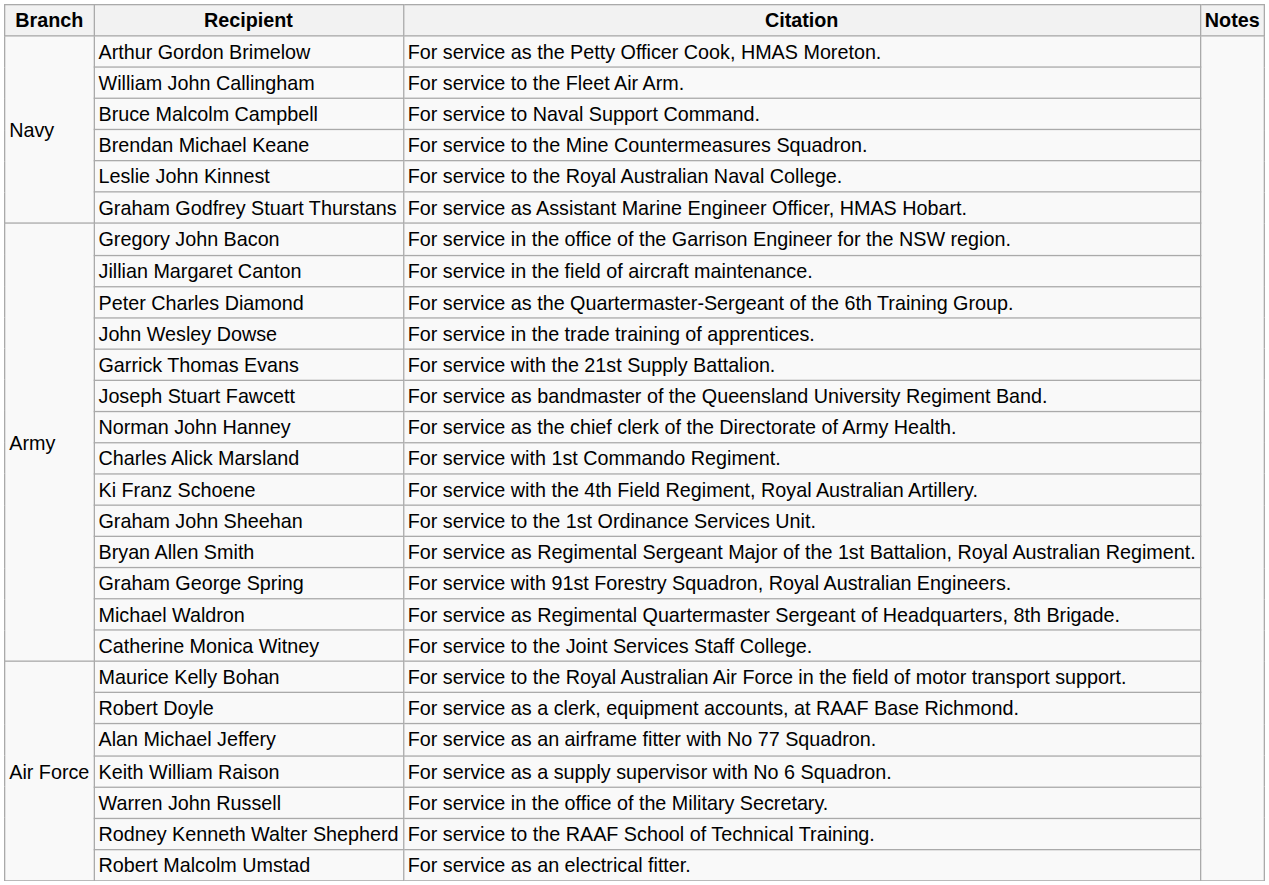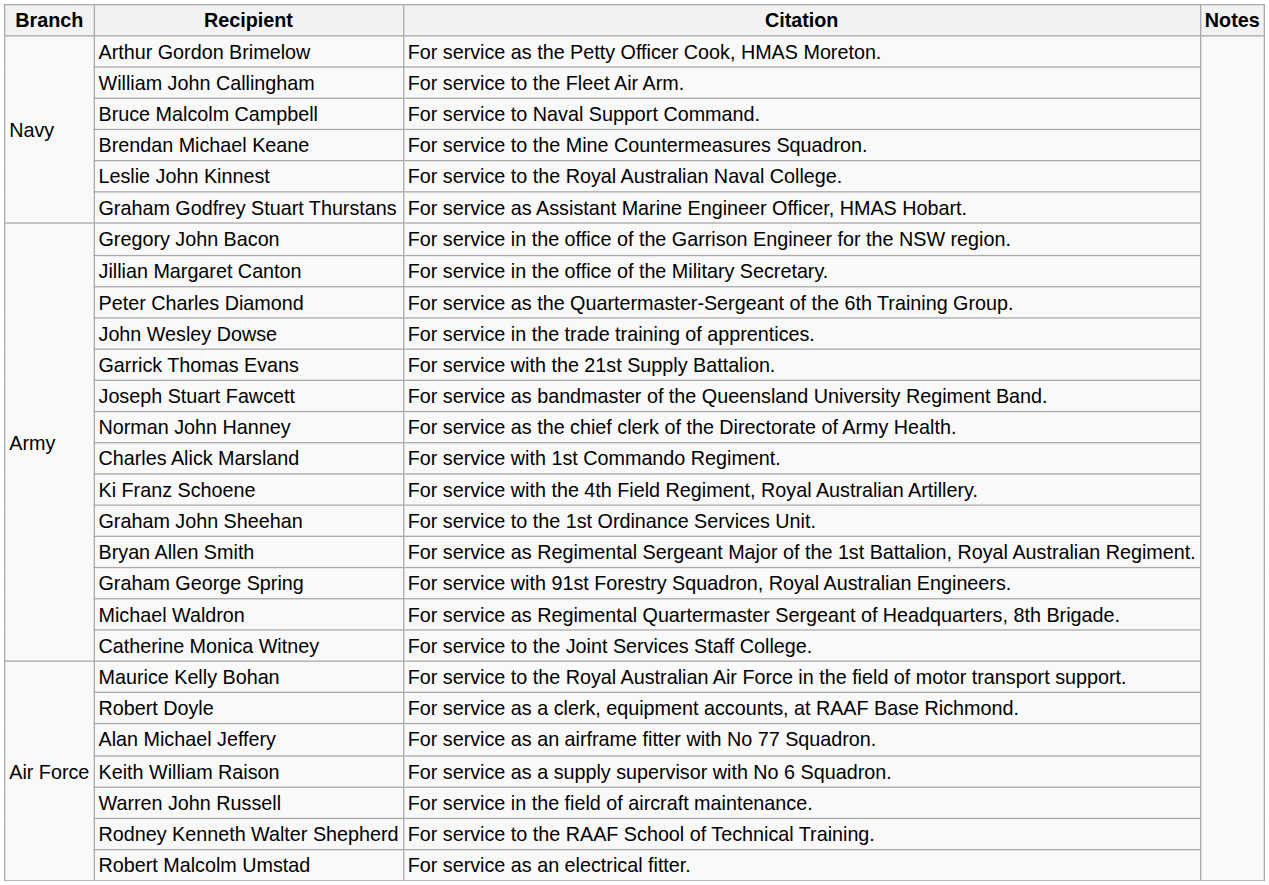Jillian Margaret Canton | Citation: For service in the field of aircraft maintenance. -> For service in the office of the Military Secretary.
Warren John Russell | Citation: For service in the office of the Military Secretary. -> For service in the field of aircraft maintenance.
